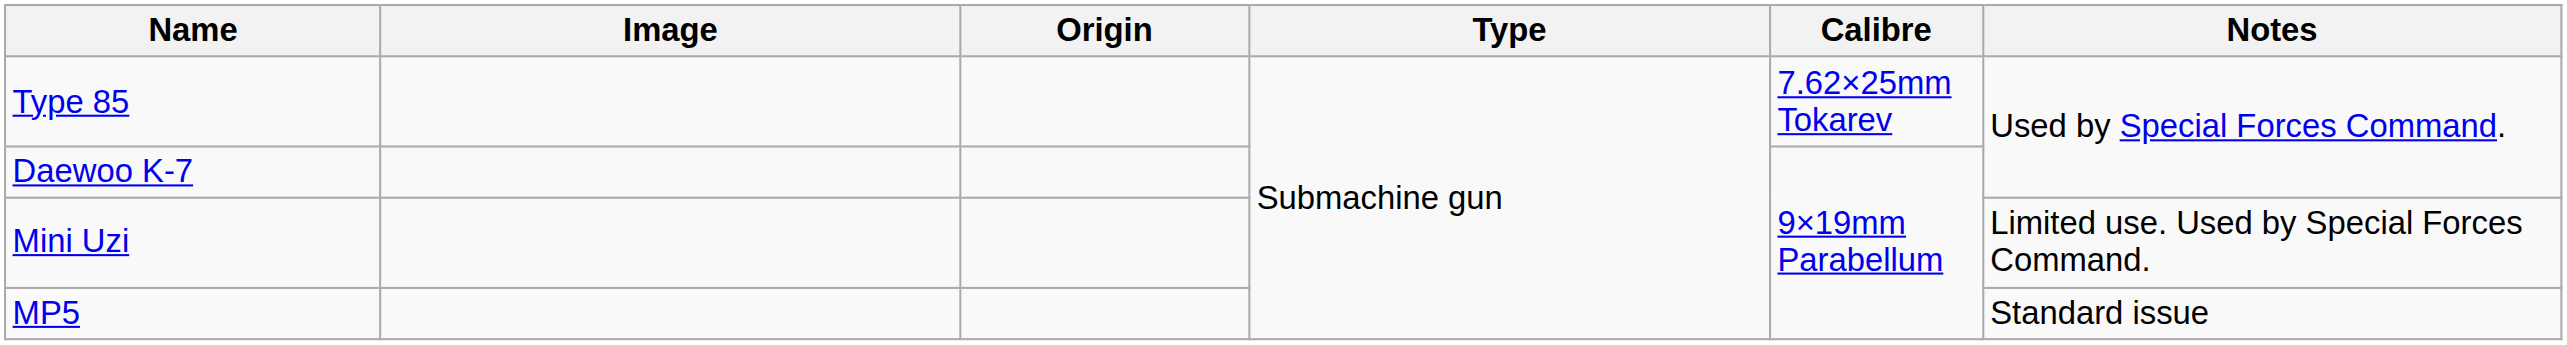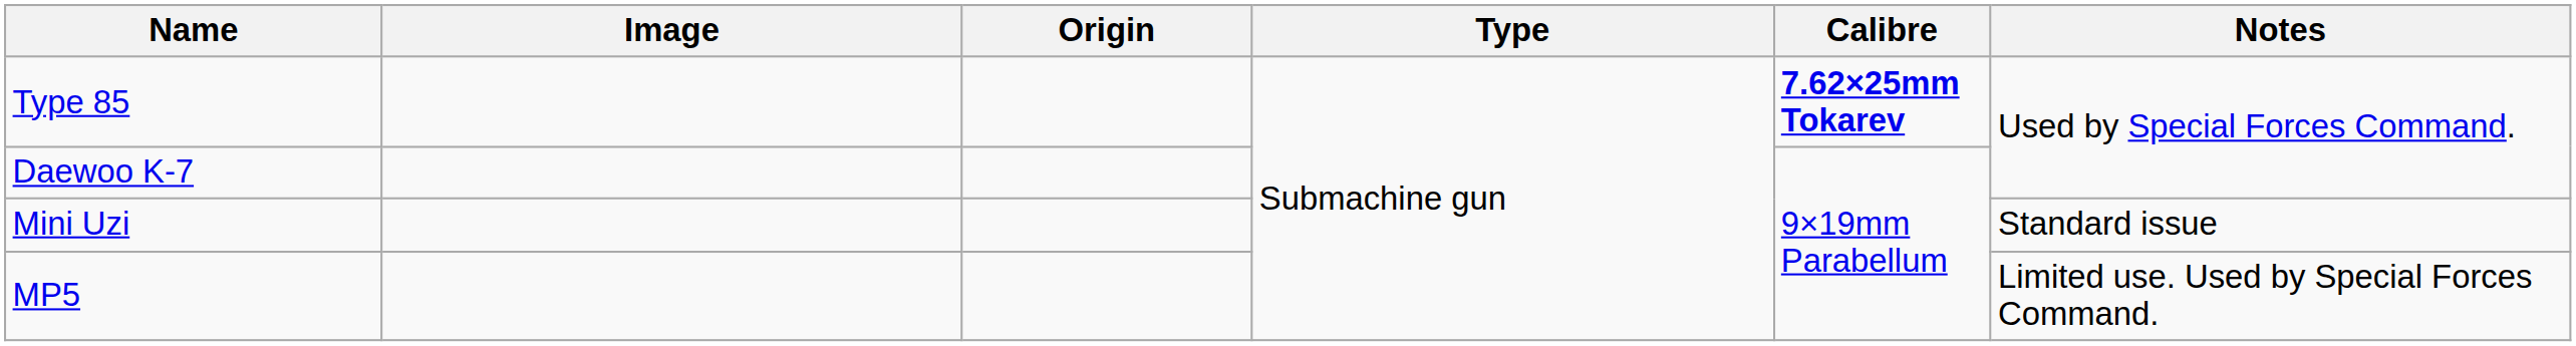Type 85 | Calibre: normal -> bold
Mini Uzi | Notes: Limited use. Used by Special Forces Command. -> Standard issue
MP5 | Notes: Standard issue -> Limited use. Used by Special Forces Command.
